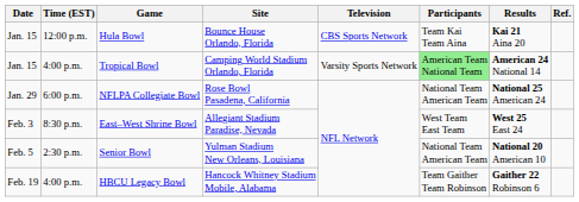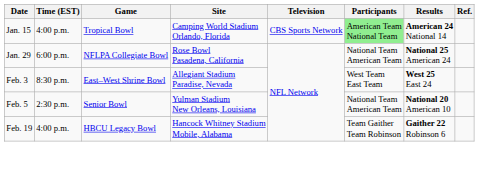- row: Jan. 15 | 12:00 p.m. | Hula Bowl | Bounce House Orlando, Florida | CBS Sports Network | Team Kai Team Aina | Kai 21 Aina 20
Tropical Bowl | Television: Varsity Sports Network -> CBS Sports Network
